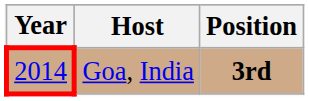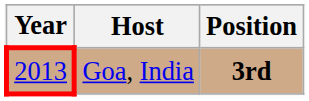Goa, India | Year: 2014 -> 2013
